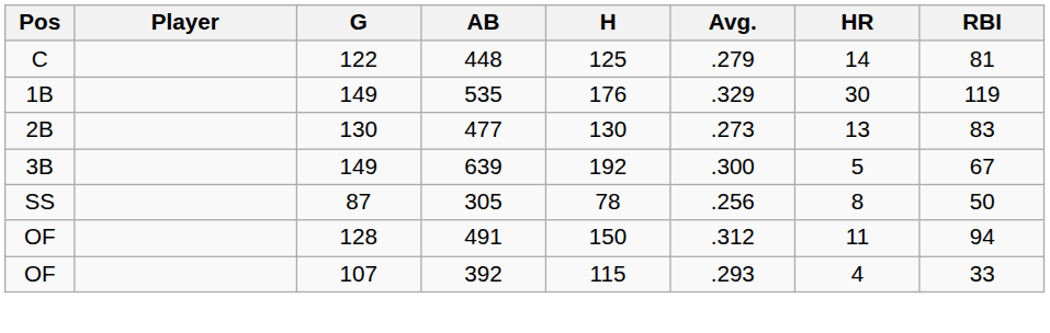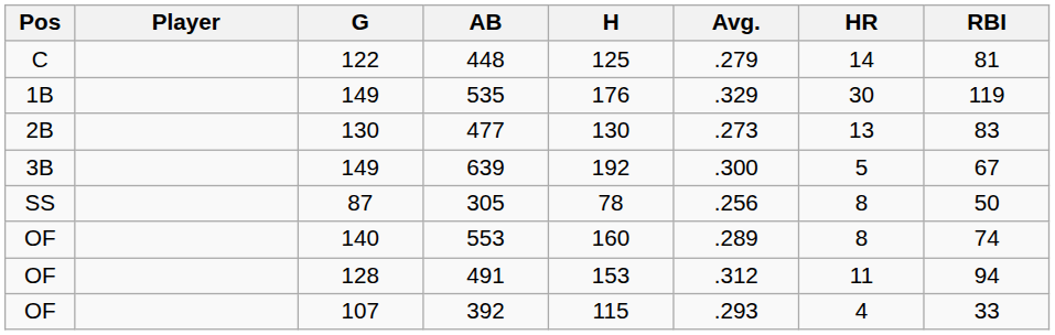+ row: OF | 140 | 553 | 160 | .289 | 8 | 74
491 | H: 150 -> 153
